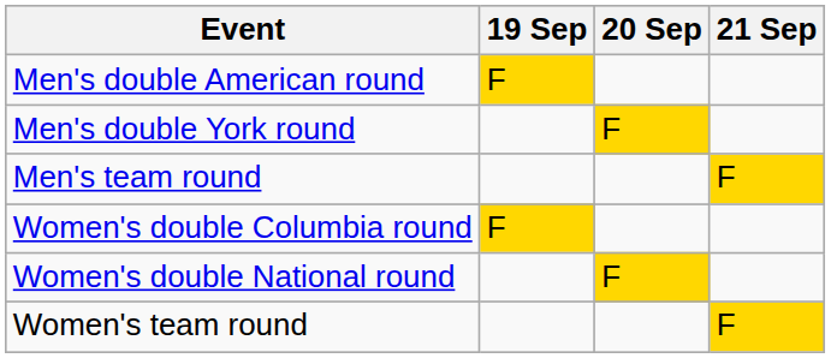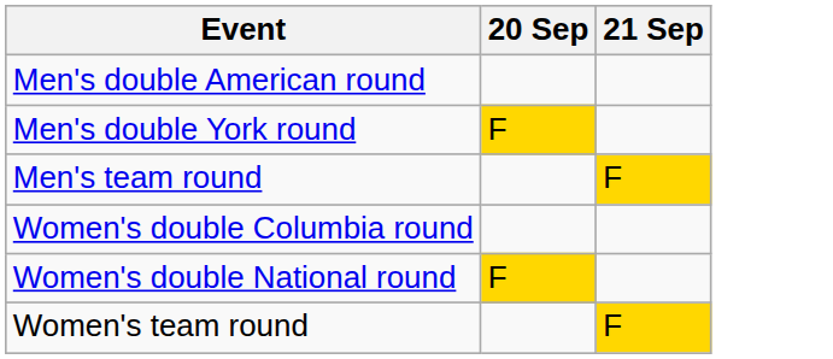- column: 19 Sep | F | F
